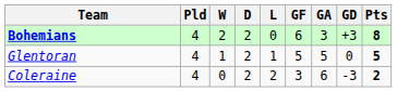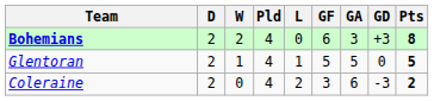columns swapped: Pld <-> D
